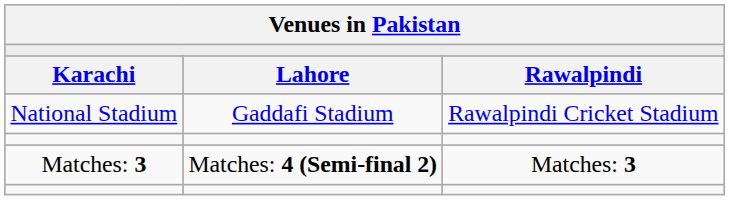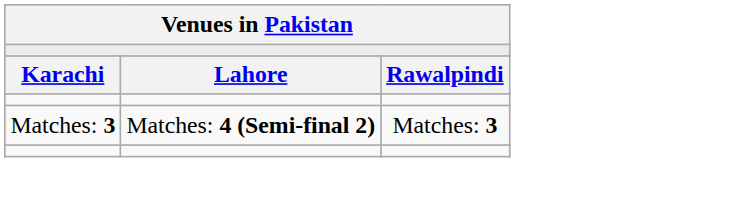- row: National Stadium | Gaddafi Stadium | Rawalpindi Cricket Stadium
